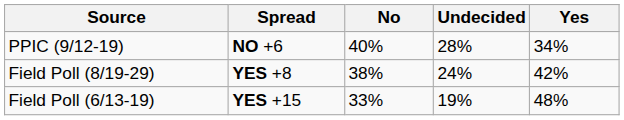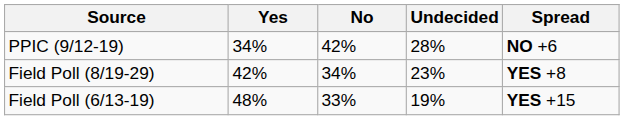columns swapped: Yes <-> Spread
PPIC (9/12-19) | No: 40% -> 42%
Field Poll (8/19-29) | No: 38% -> 34%
Field Poll (8/19-29) | Undecided: 24% -> 23%
